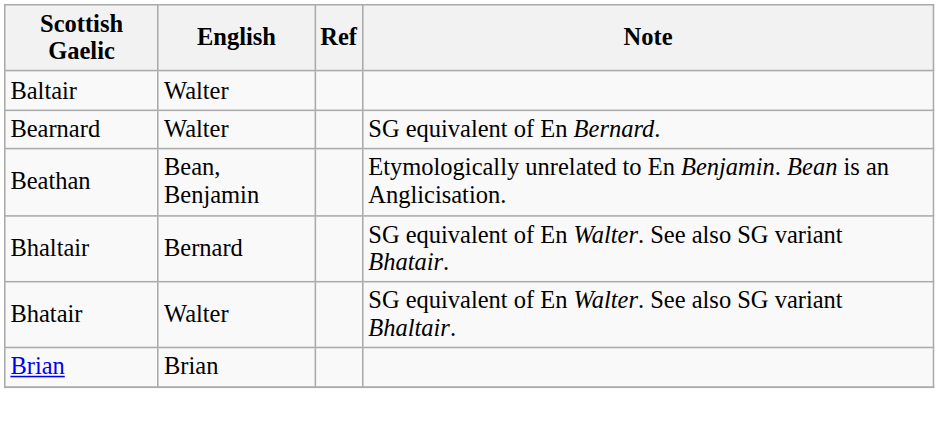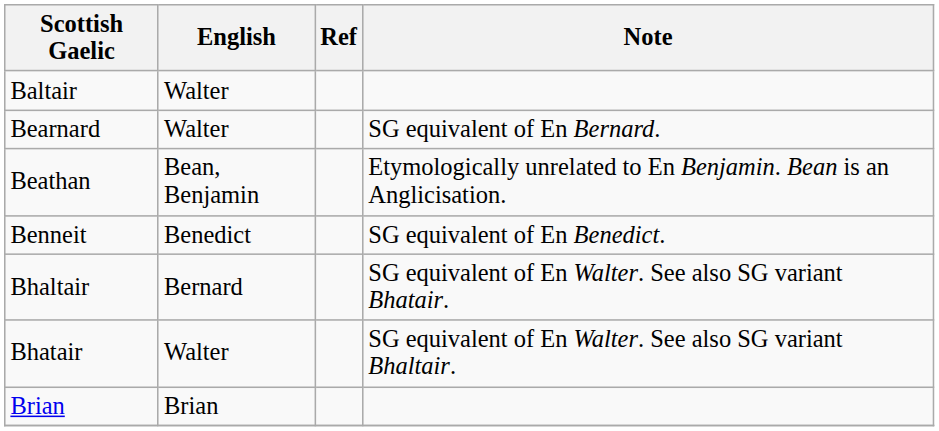+ row: Benneit | Benedict | SG equivalent of En Benedict.
